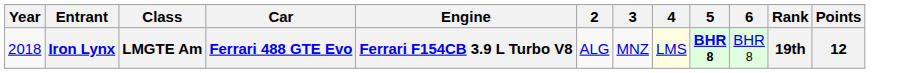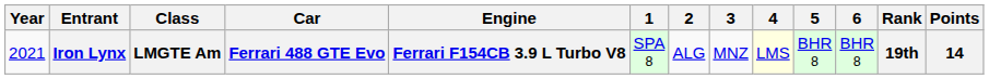+ column: 1 | SPA 8
Iron Lynx | Year: 2018 -> 2021
Iron Lynx | 5: bold -> normal
Iron Lynx | Points: 12 -> 14
